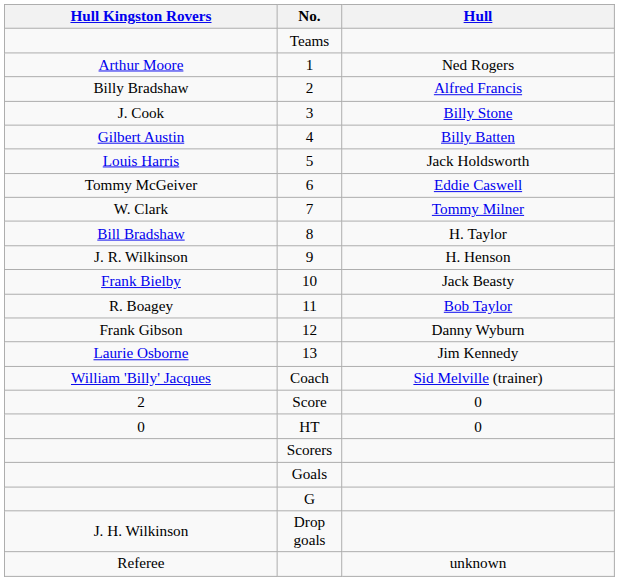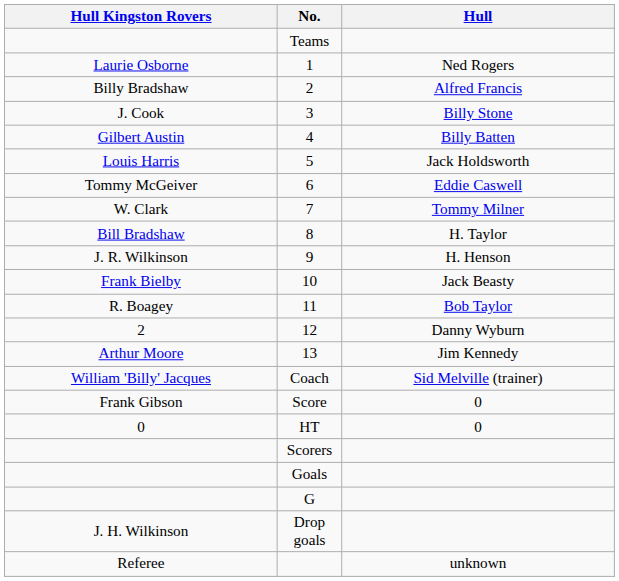1 | Hull Kingston Rovers: Arthur Moore -> Laurie Osborne
12 | Hull Kingston Rovers: Frank Gibson -> 2
13 | Hull Kingston Rovers: Laurie Osborne -> Arthur Moore
Score | Hull Kingston Rovers: 2 -> Frank Gibson
